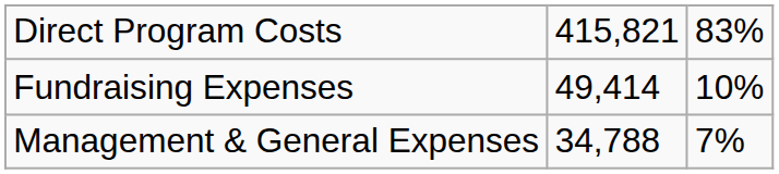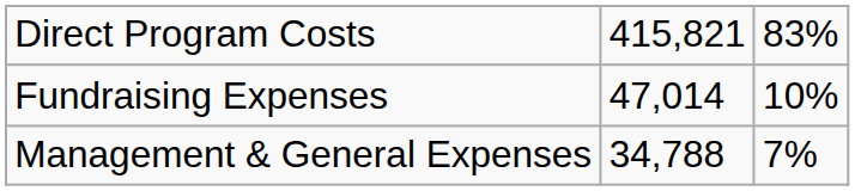Fundraising Expenses | column 2: 49,414 -> 47,014
